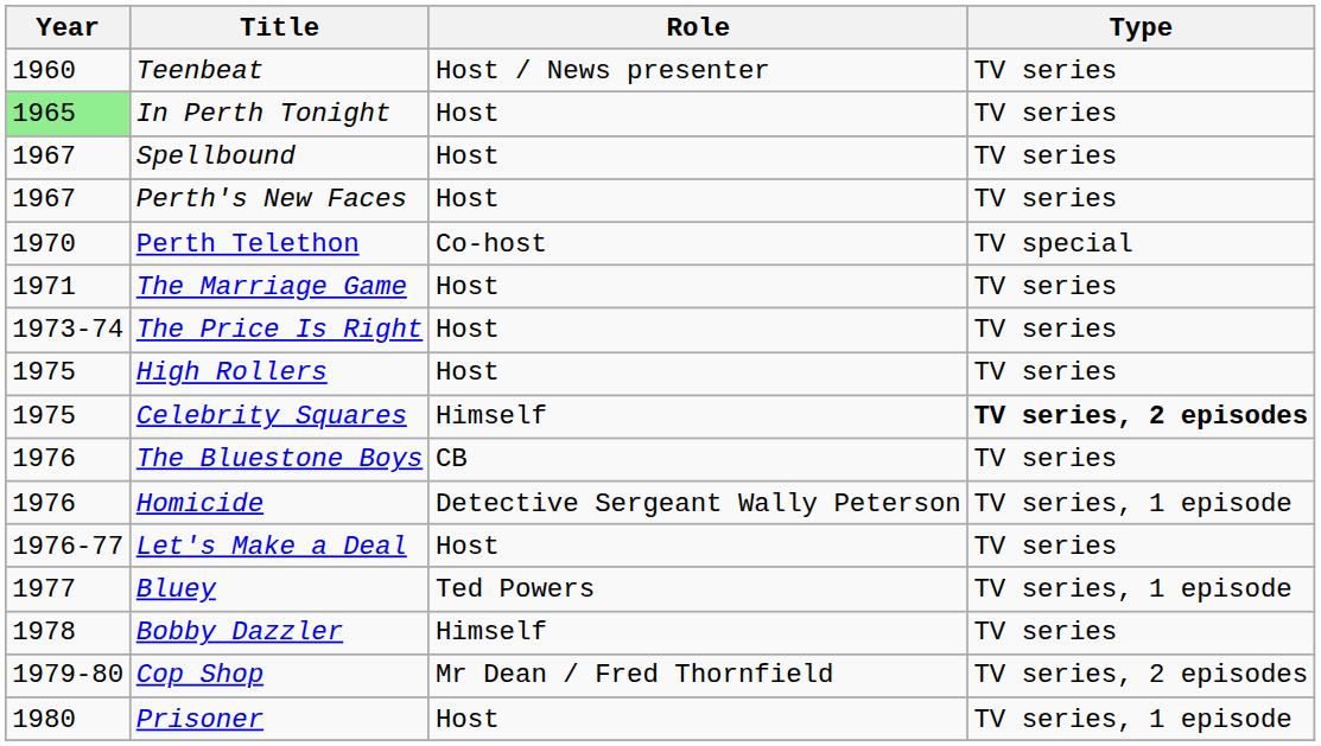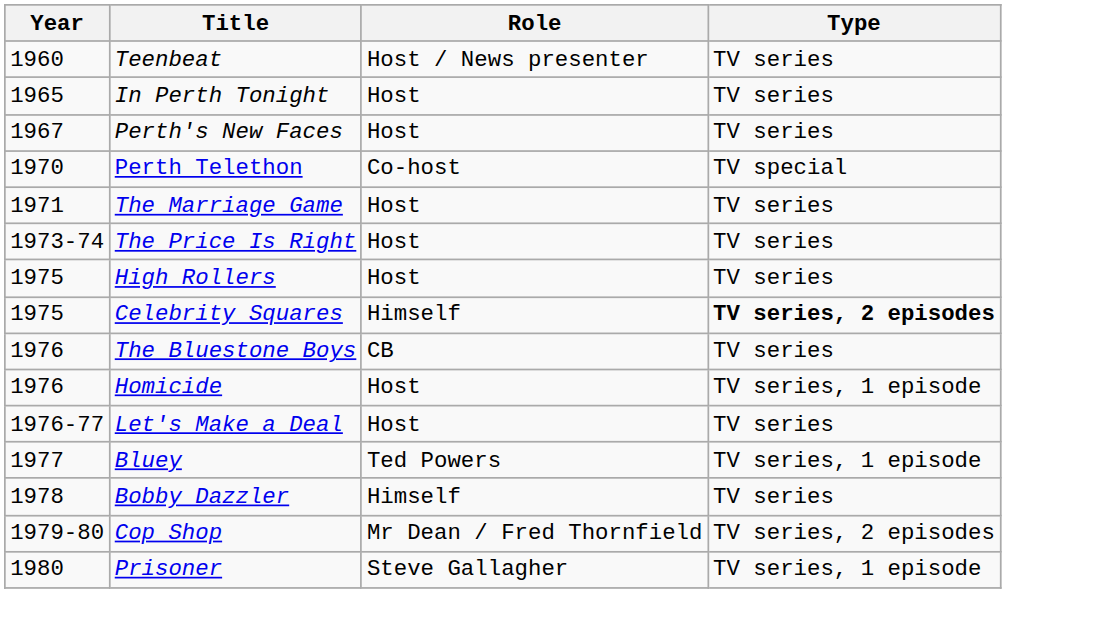In Perth Tonight | Year: lightgreen background -> no background
- row: 1967 | Spellbound | Host | TV series
Homicide | Role: Detective Sergeant Wally Peterson -> Host
Prisoner | Role: Host -> Steve Gallagher
